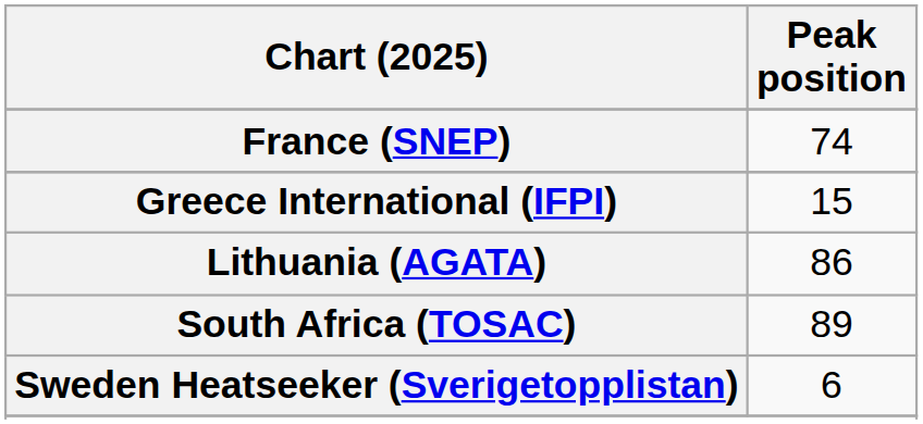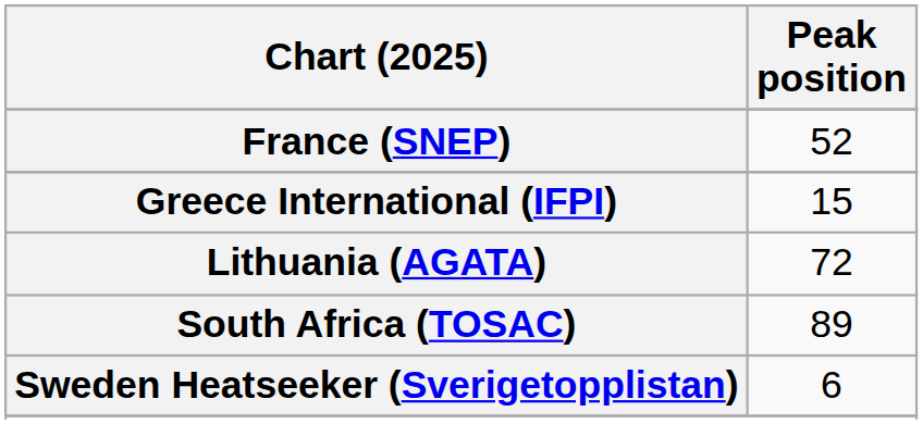France (SNEP) | Peak position: 74 -> 52
Lithuania (AGATA) | Peak position: 86 -> 72
